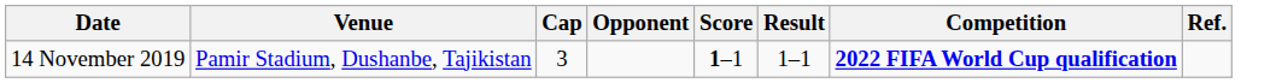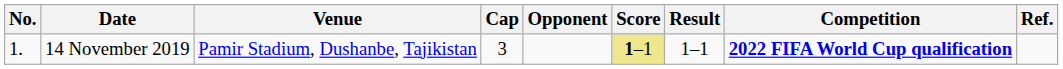+ column: No. | 1.
14 November 2019 | Score: no background -> khaki background
